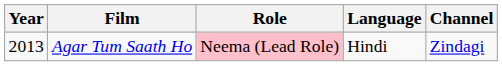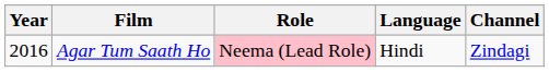Agar Tum Saath Ho | Year: 2013 -> 2016
